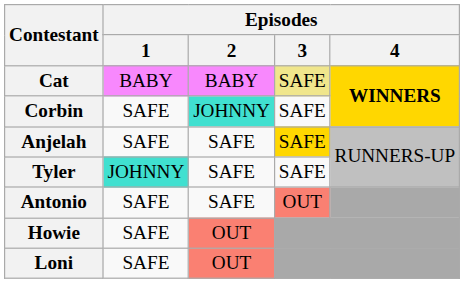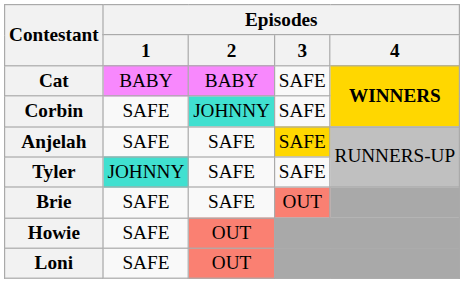Cat | Episodes / 3: khaki background -> no background
- row: Antonio | SAFE | SAFE | OUT
+ row: Brie | SAFE | SAFE | OUT
